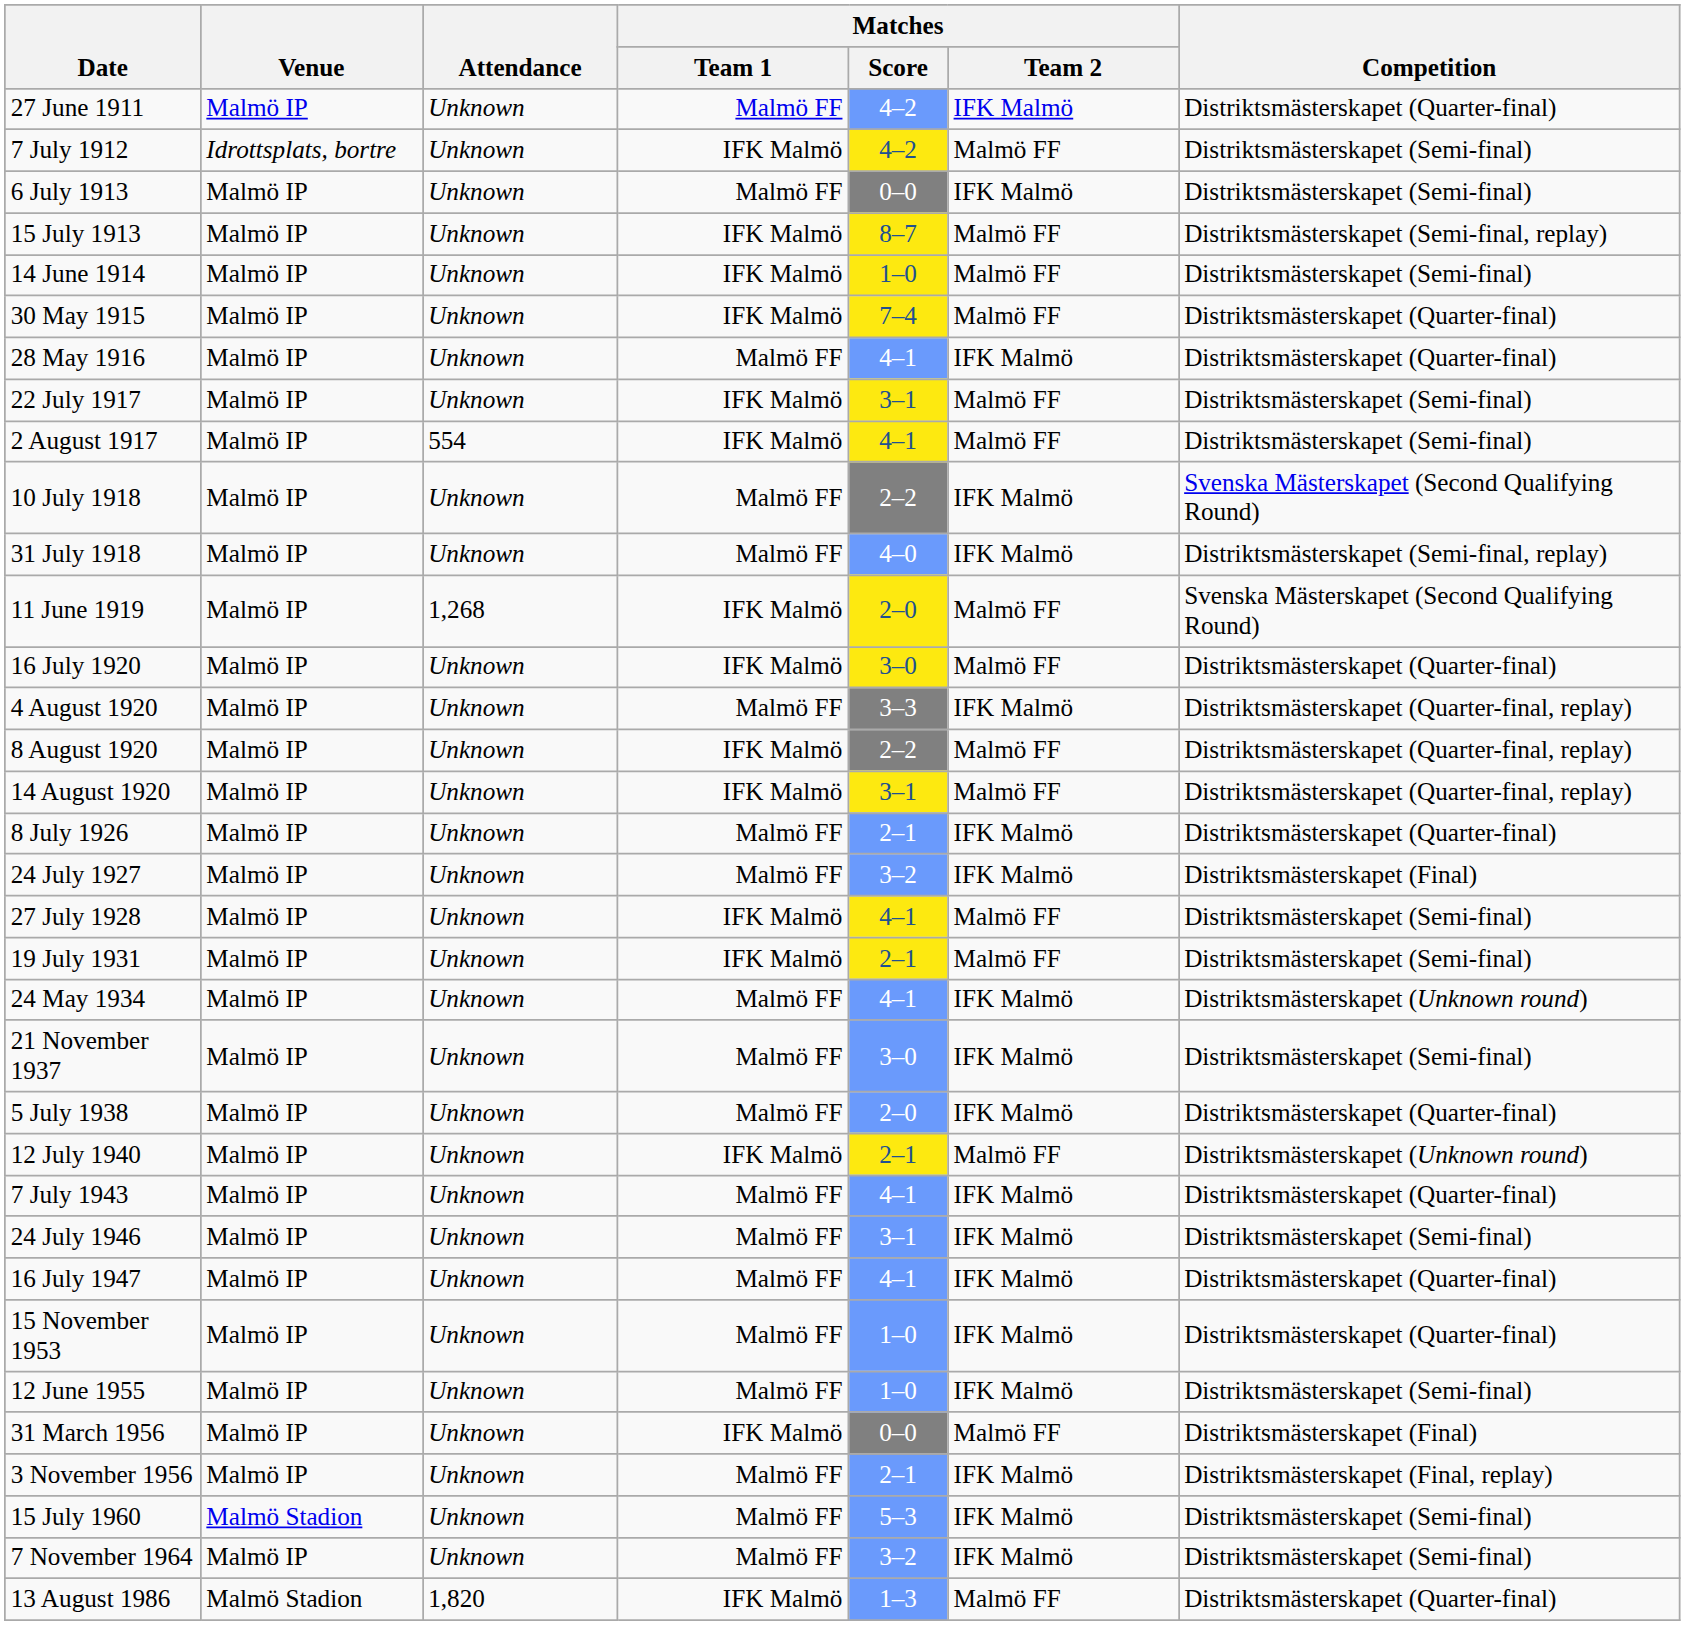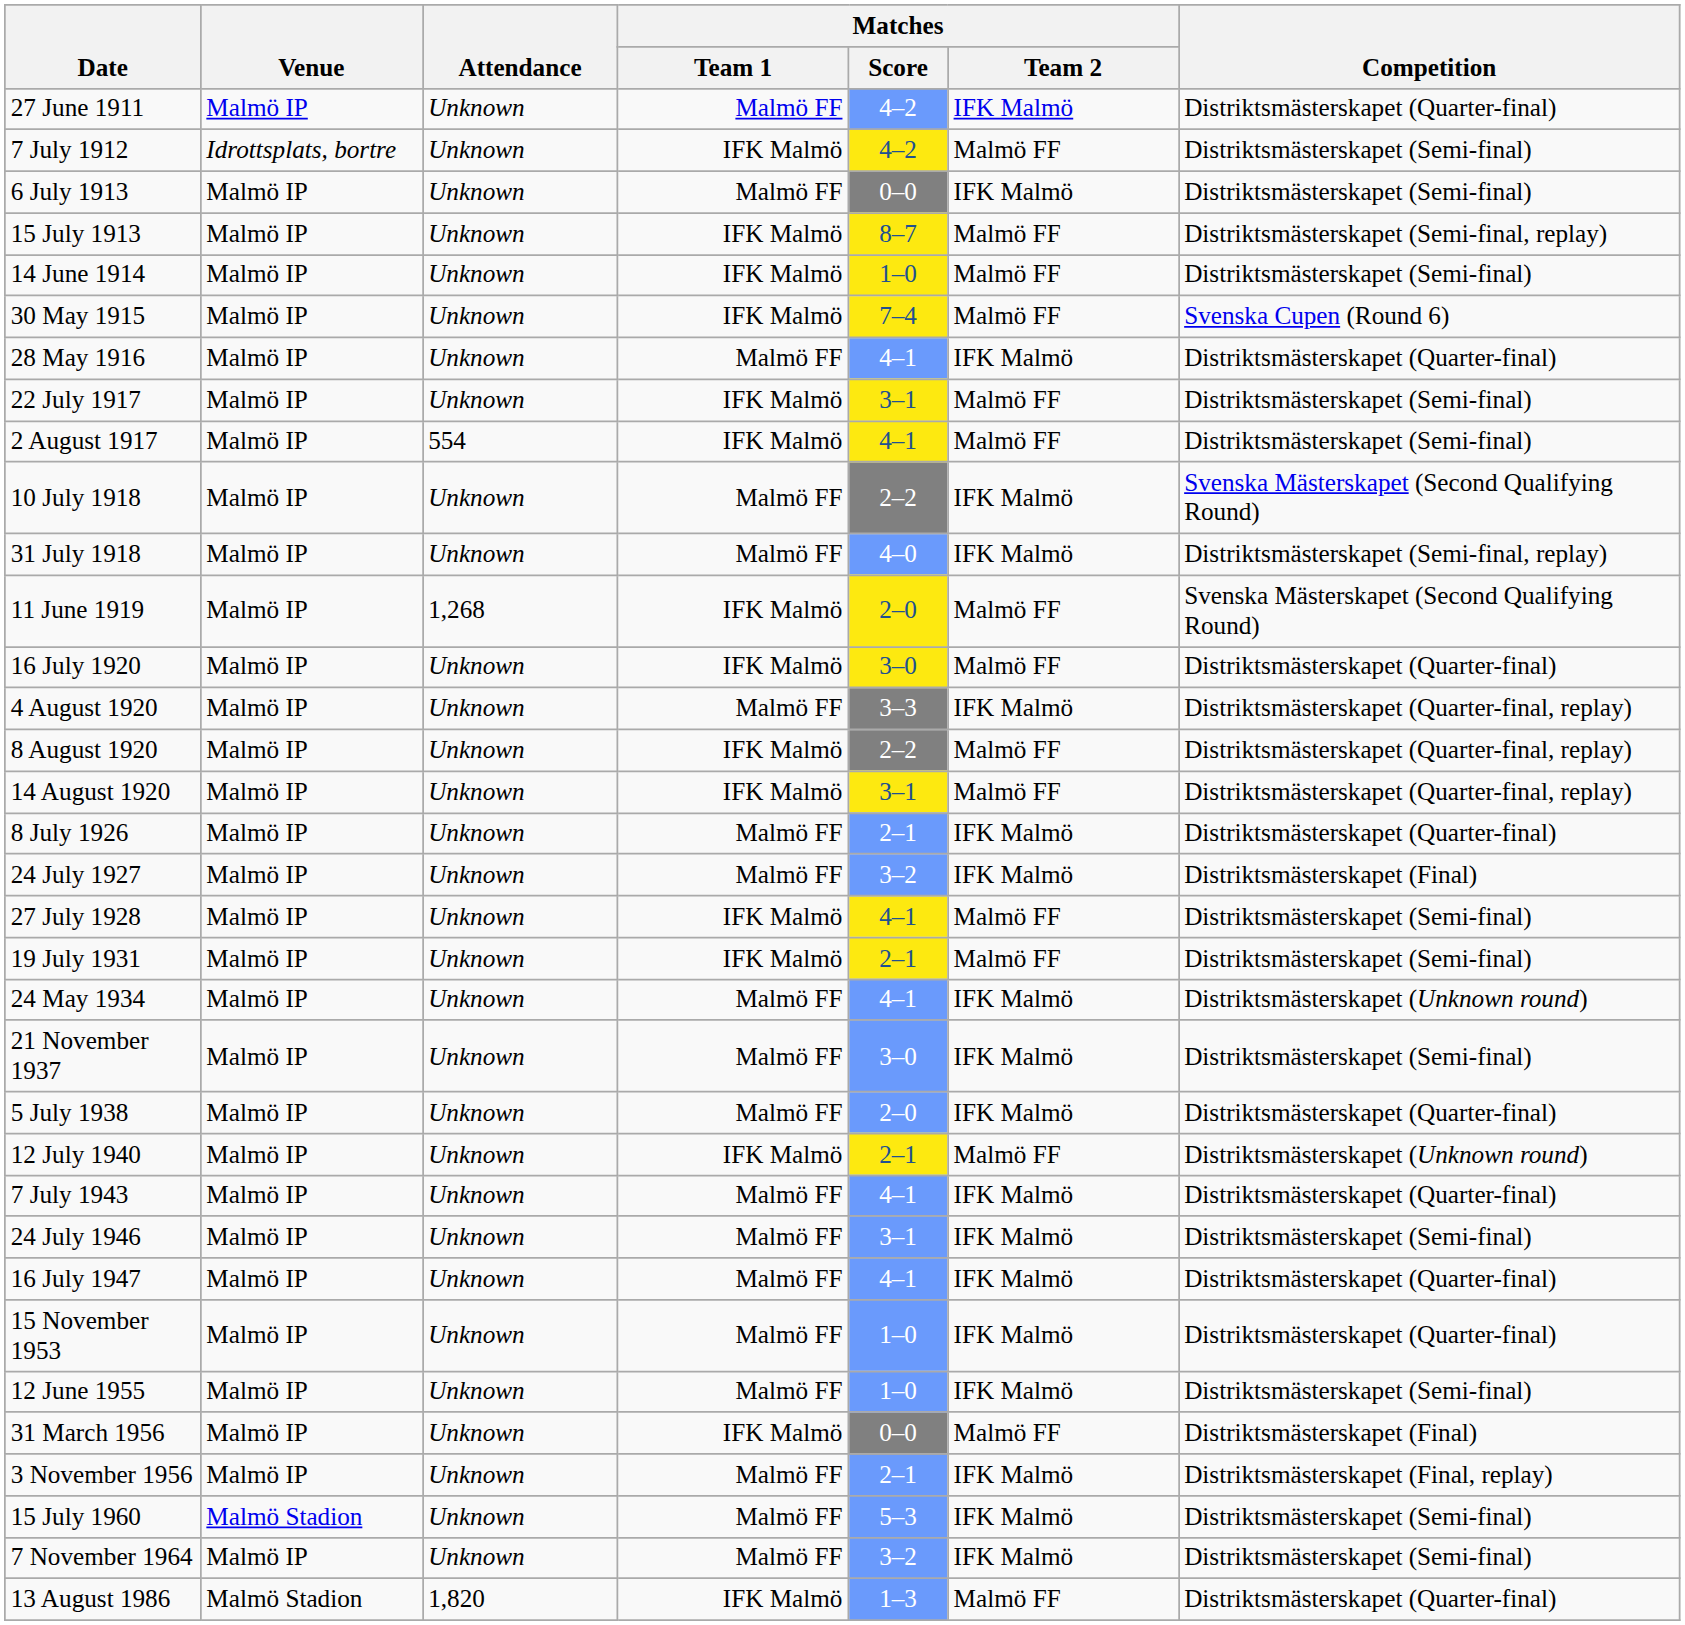30 May 1915 | Competition: Distriktsmästerskapet (Quarter-final) -> Svenska Cupen (Round 6)
